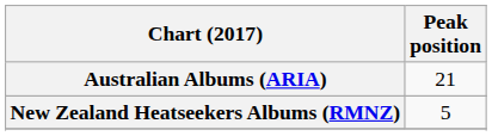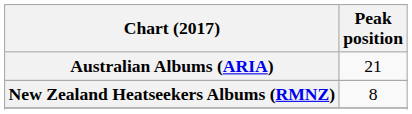New Zealand Heatseekers Albums (RMNZ) | Peak position: 5 -> 8
